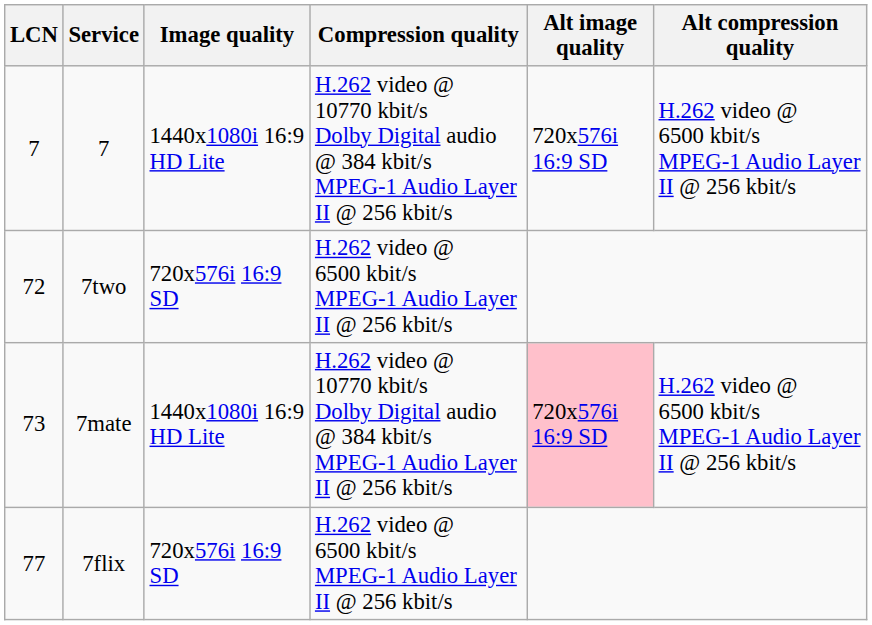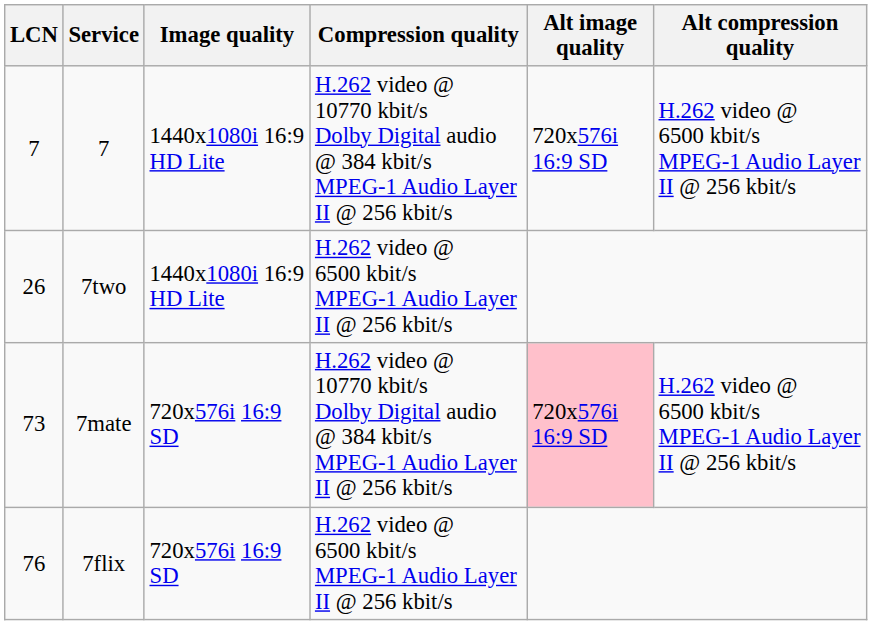7two | LCN: 72 -> 26
7two | Image quality: 720x576i 16:9 SD -> 1440x1080i 16:9 HD Lite
7mate | Image quality: 1440x1080i 16:9 HD Lite -> 720x576i 16:9 SD
7flix | LCN: 77 -> 76
